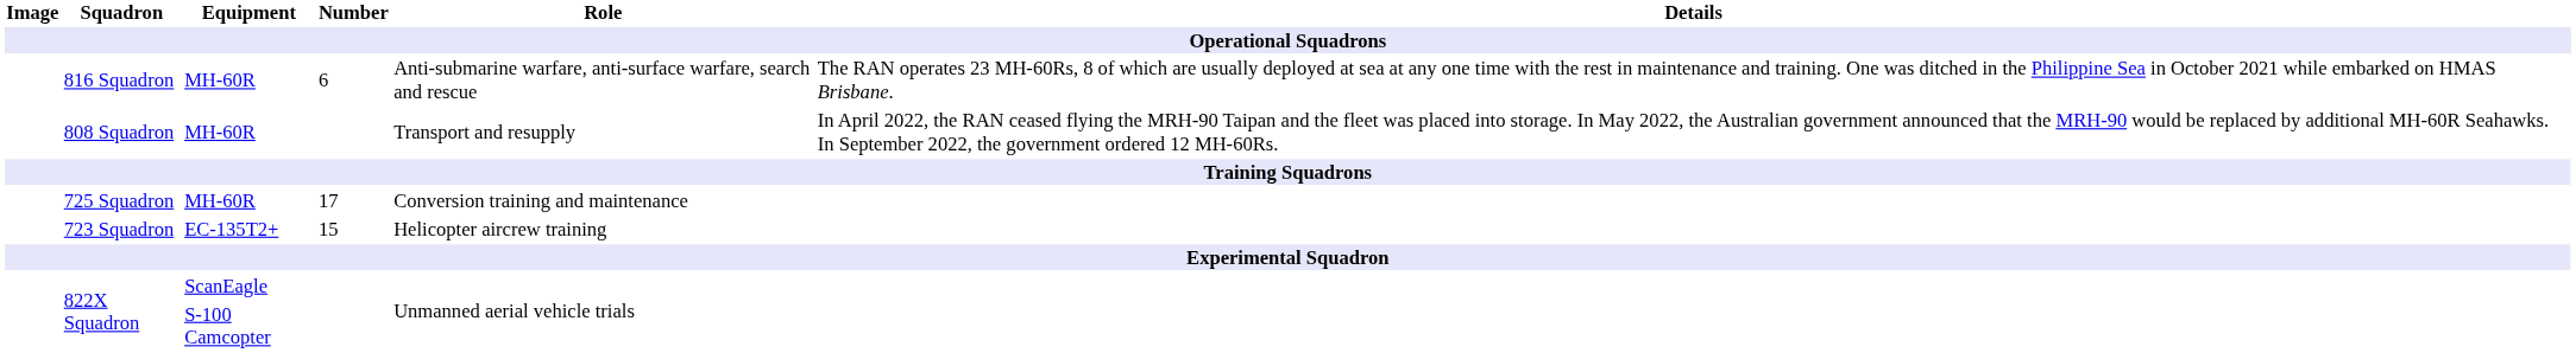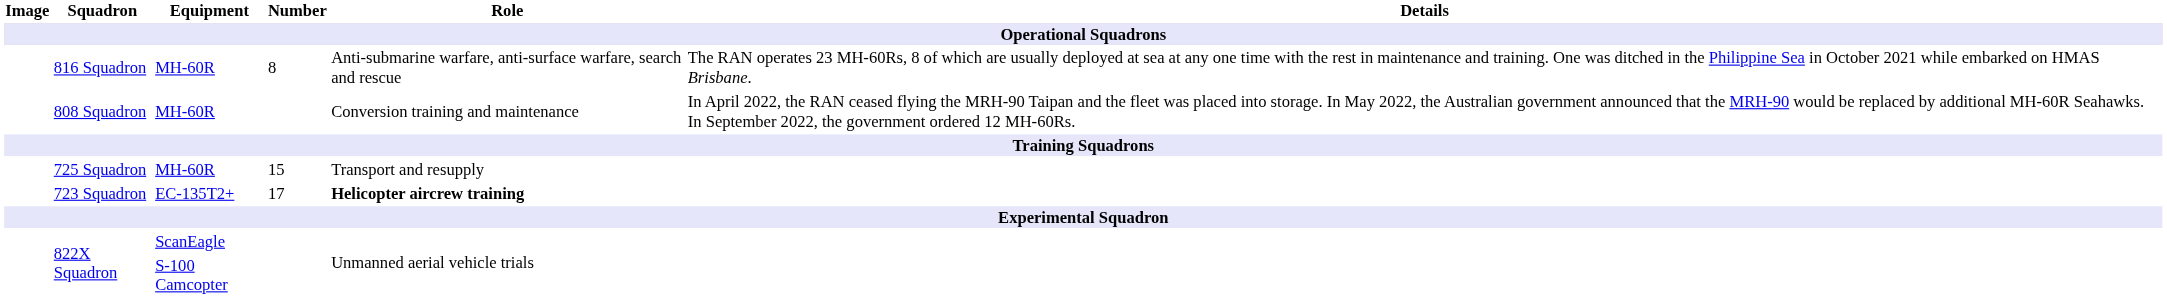816 Squadron | Number: 6 -> 8
808 Squadron | Role: Transport and resupply -> Conversion training and maintenance
725 Squadron | Number: 17 -> 15
725 Squadron | Role: Conversion training and maintenance -> Transport and resupply
723 Squadron | Number: 15 -> 17
723 Squadron | Role: normal -> bold
